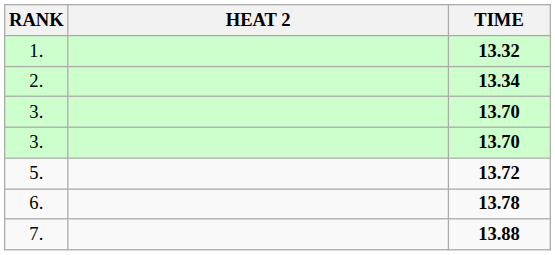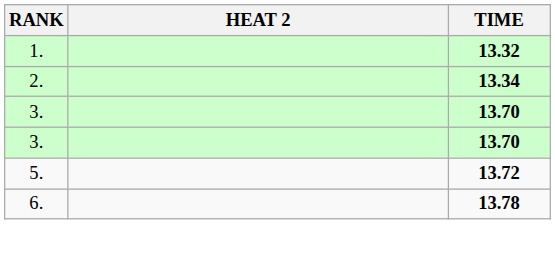- row: 7. | 13.88
